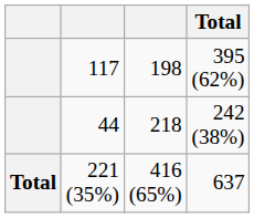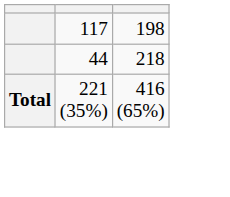- column: Total | 395 (62%) | 242 (38%) | 637
